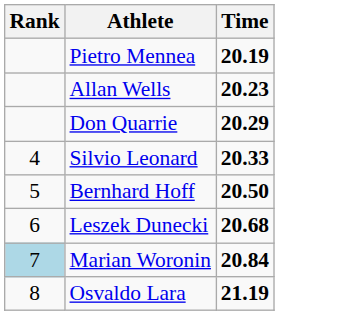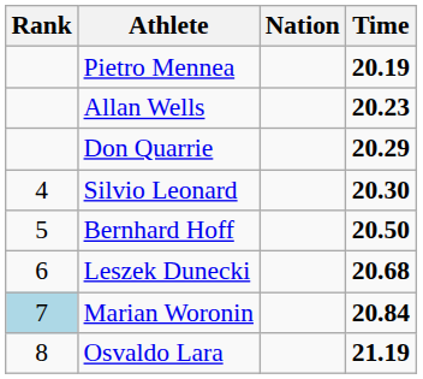+ column: Nation
Silvio Leonard | Time: 20.33 -> 20.30
